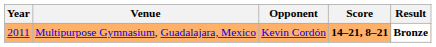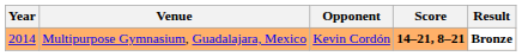Multipurpose Gymnasium, Guadalajara, Mexico | Year: 2011 -> 2014
